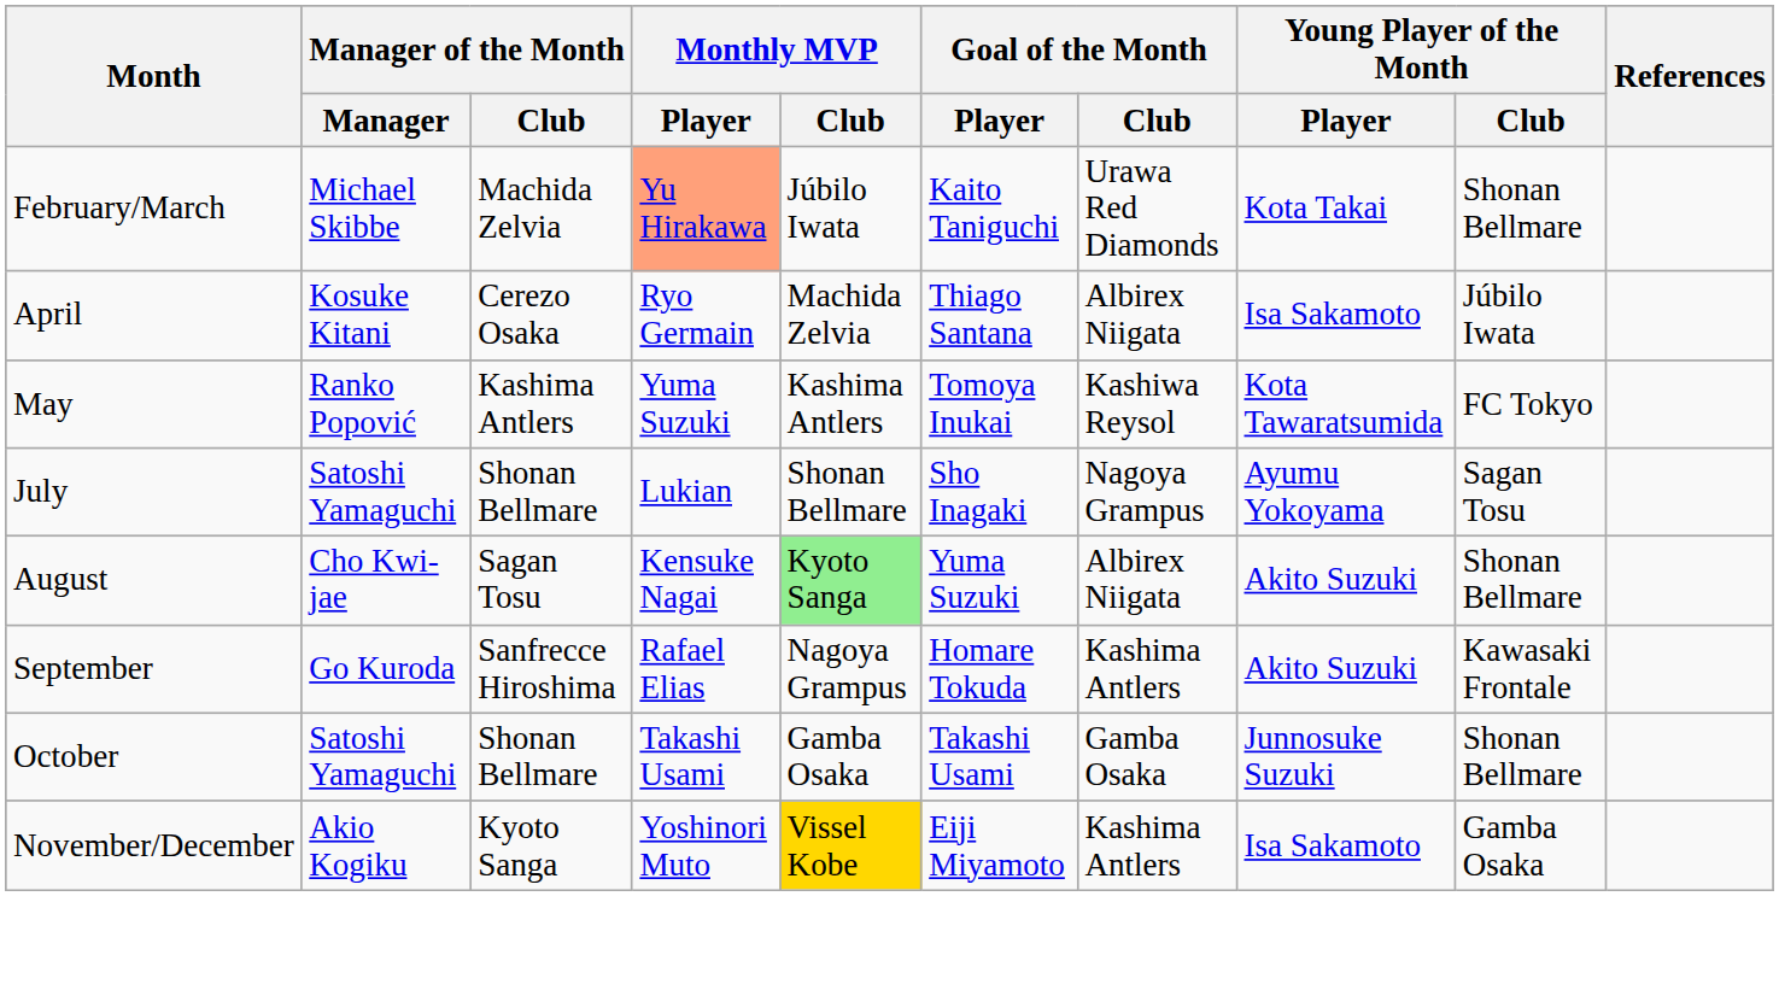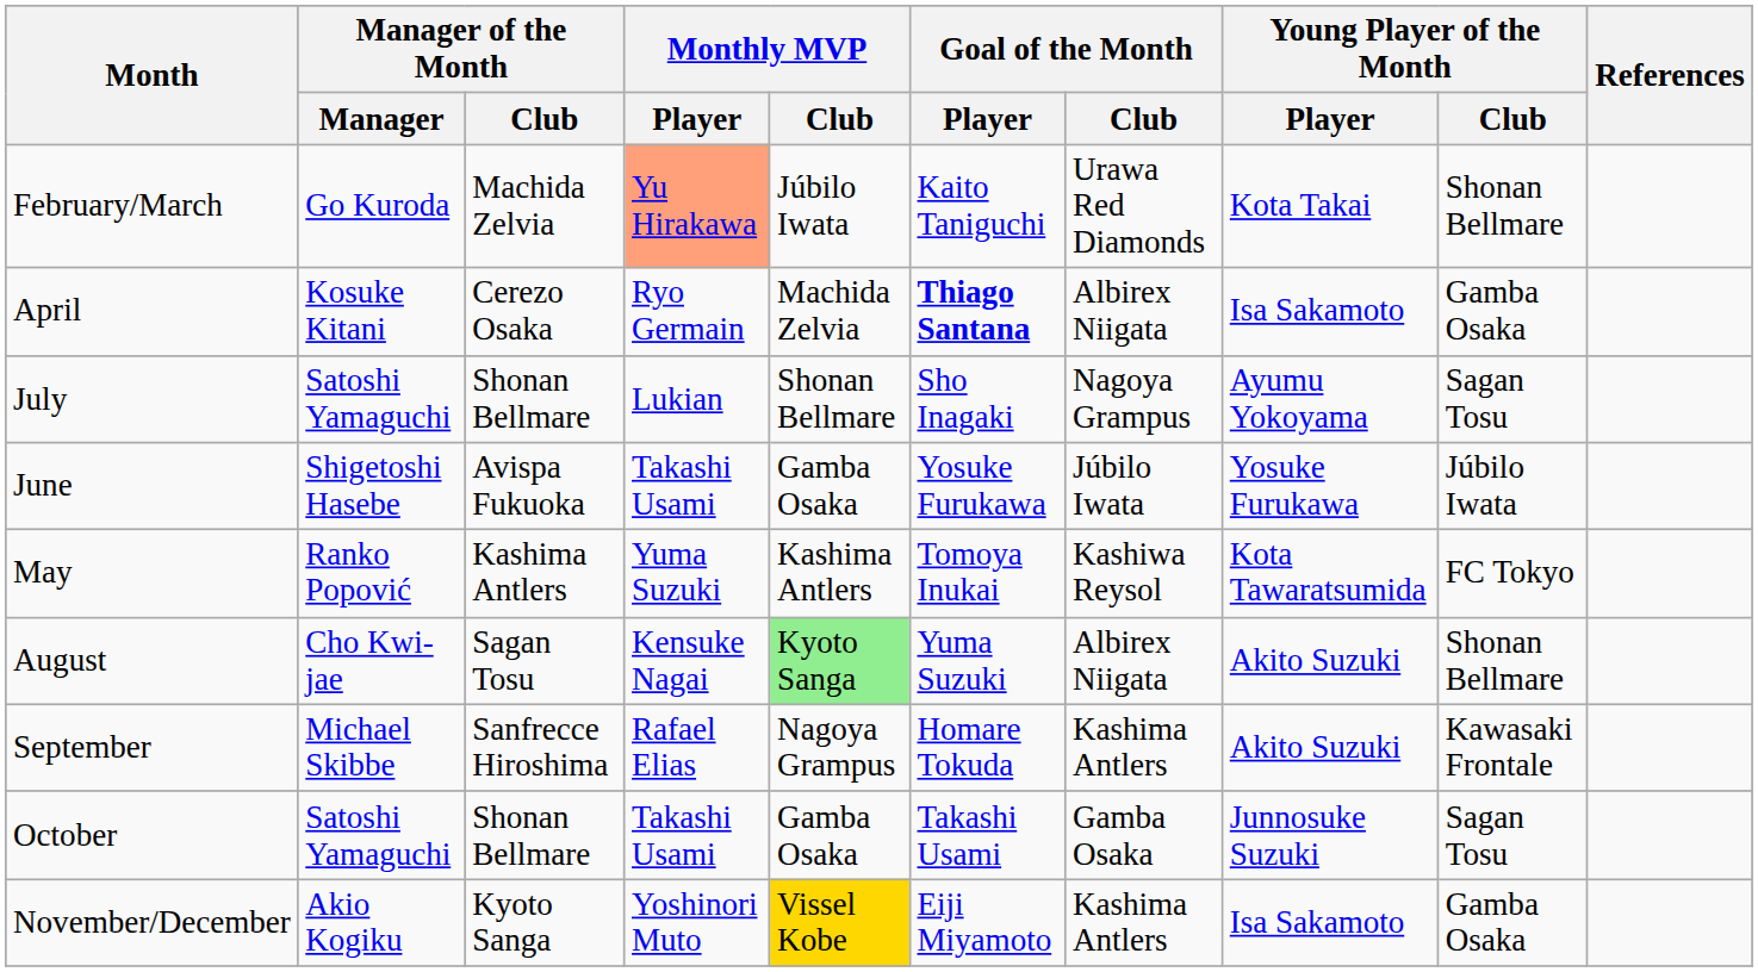February/March | Manager of the Month / Manager: Michael Skibbe -> Go Kuroda
April | Goal of the Month / Player: normal -> bold
April | Young Player of the Month / Club: Júbilo Iwata -> Gamba Osaka
rows swapped: May <-> July
+ row: June | Shigetoshi Hasebe | Avispa Fukuoka | Takashi Usami | Gamba Osaka | Yosuke Furukawa | Júbilo Iwata | Yosuke Furukawa | Júbilo Iwata
September | Manager of the Month / Manager: Go Kuroda -> Michael Skibbe
October | Young Player of the Month / Club: Shonan Bellmare -> Sagan Tosu
